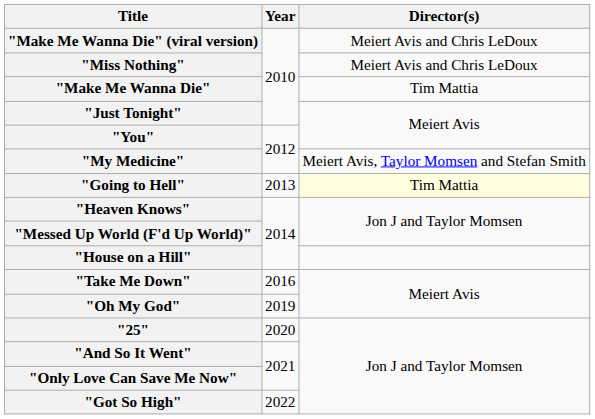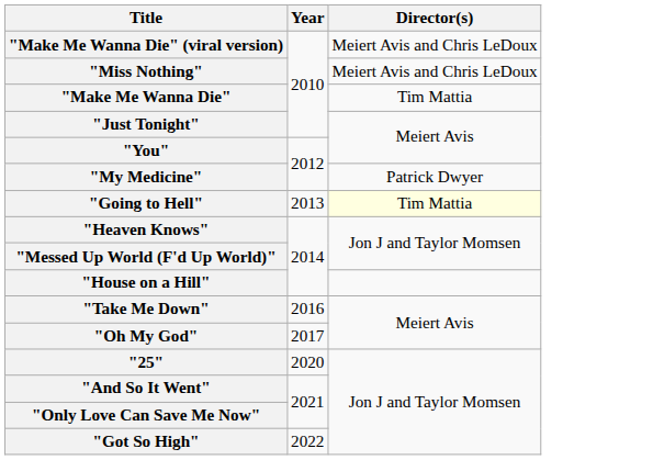"My Medicine" | Director(s): Meiert Avis, Taylor Momsen and Stefan Smith -> Patrick Dwyer
"Oh My God" | Year: 2019 -> 2017
